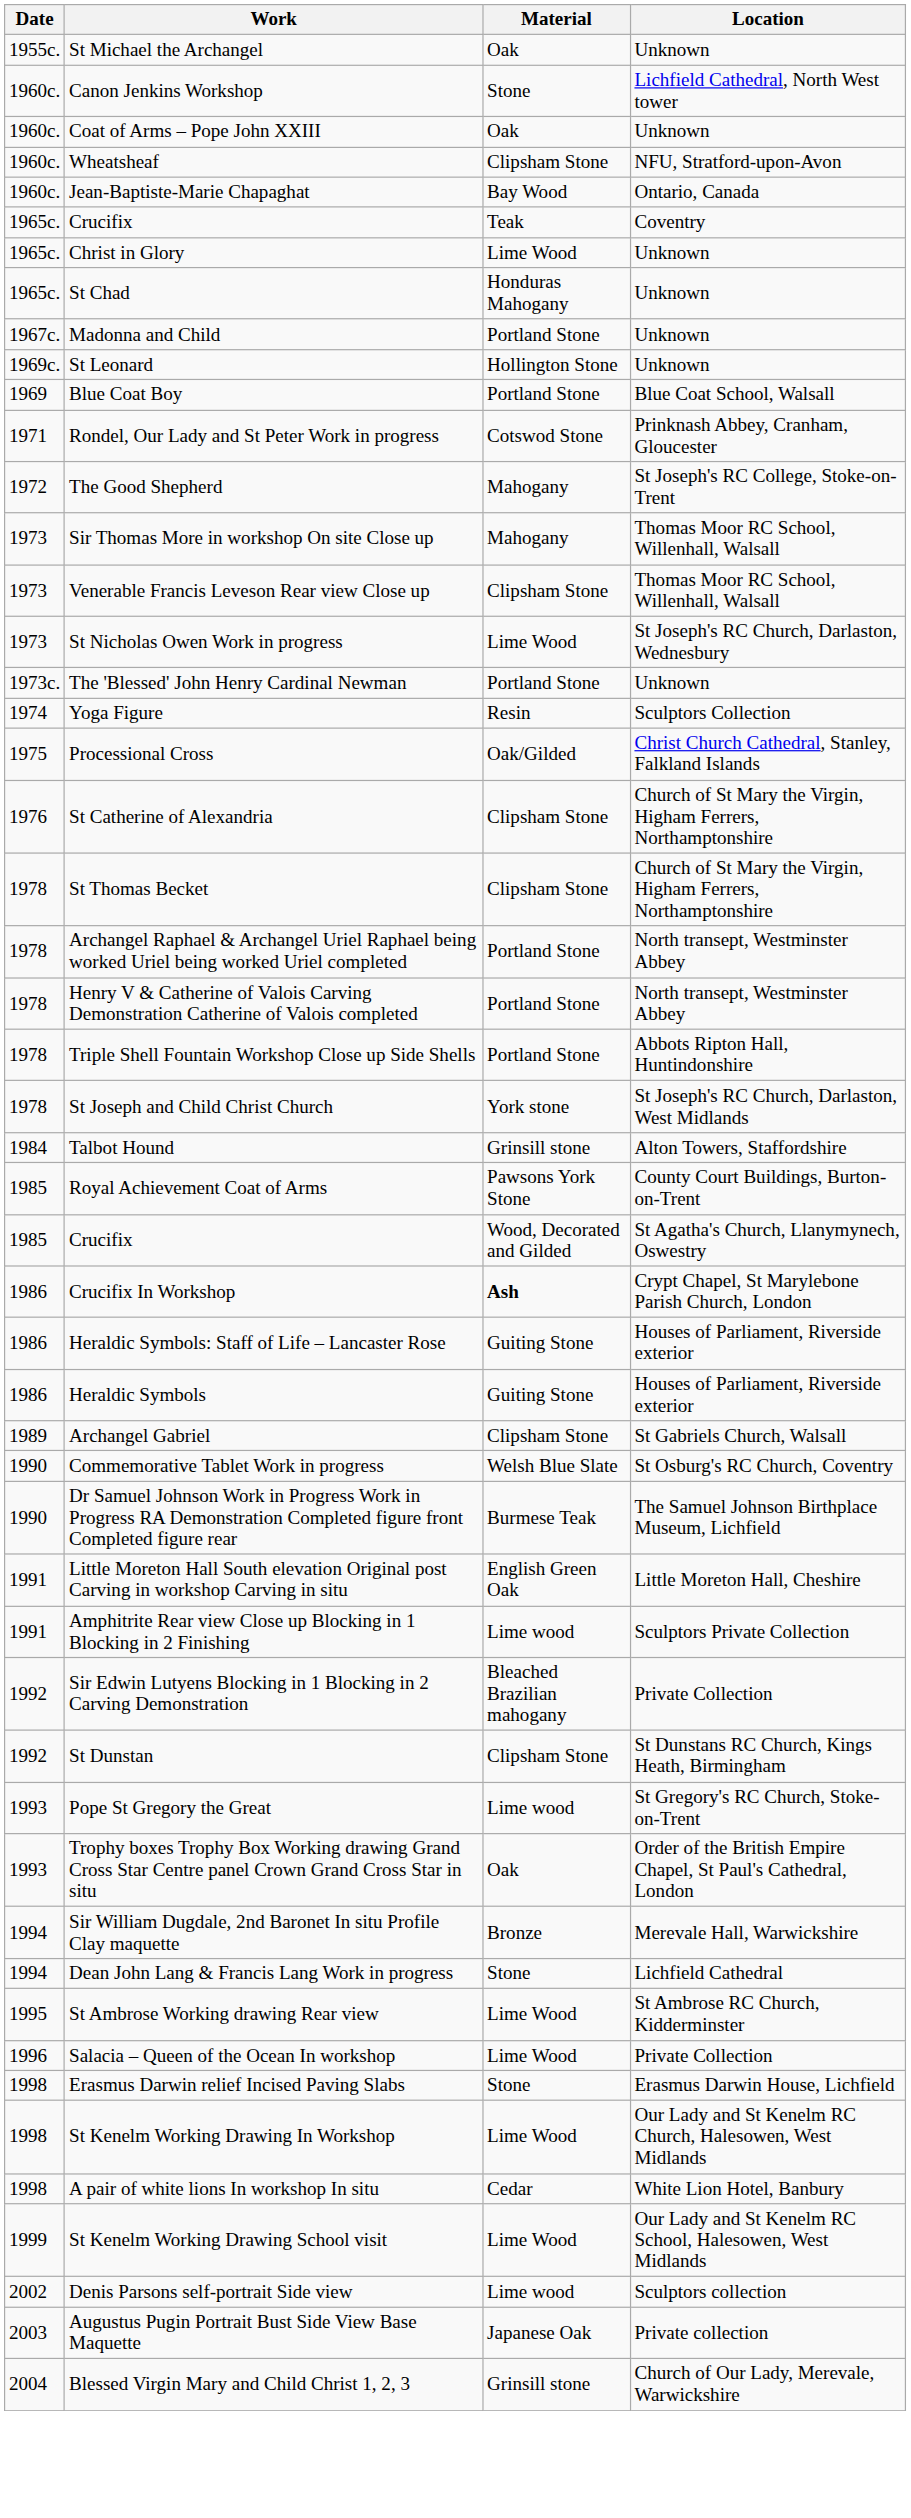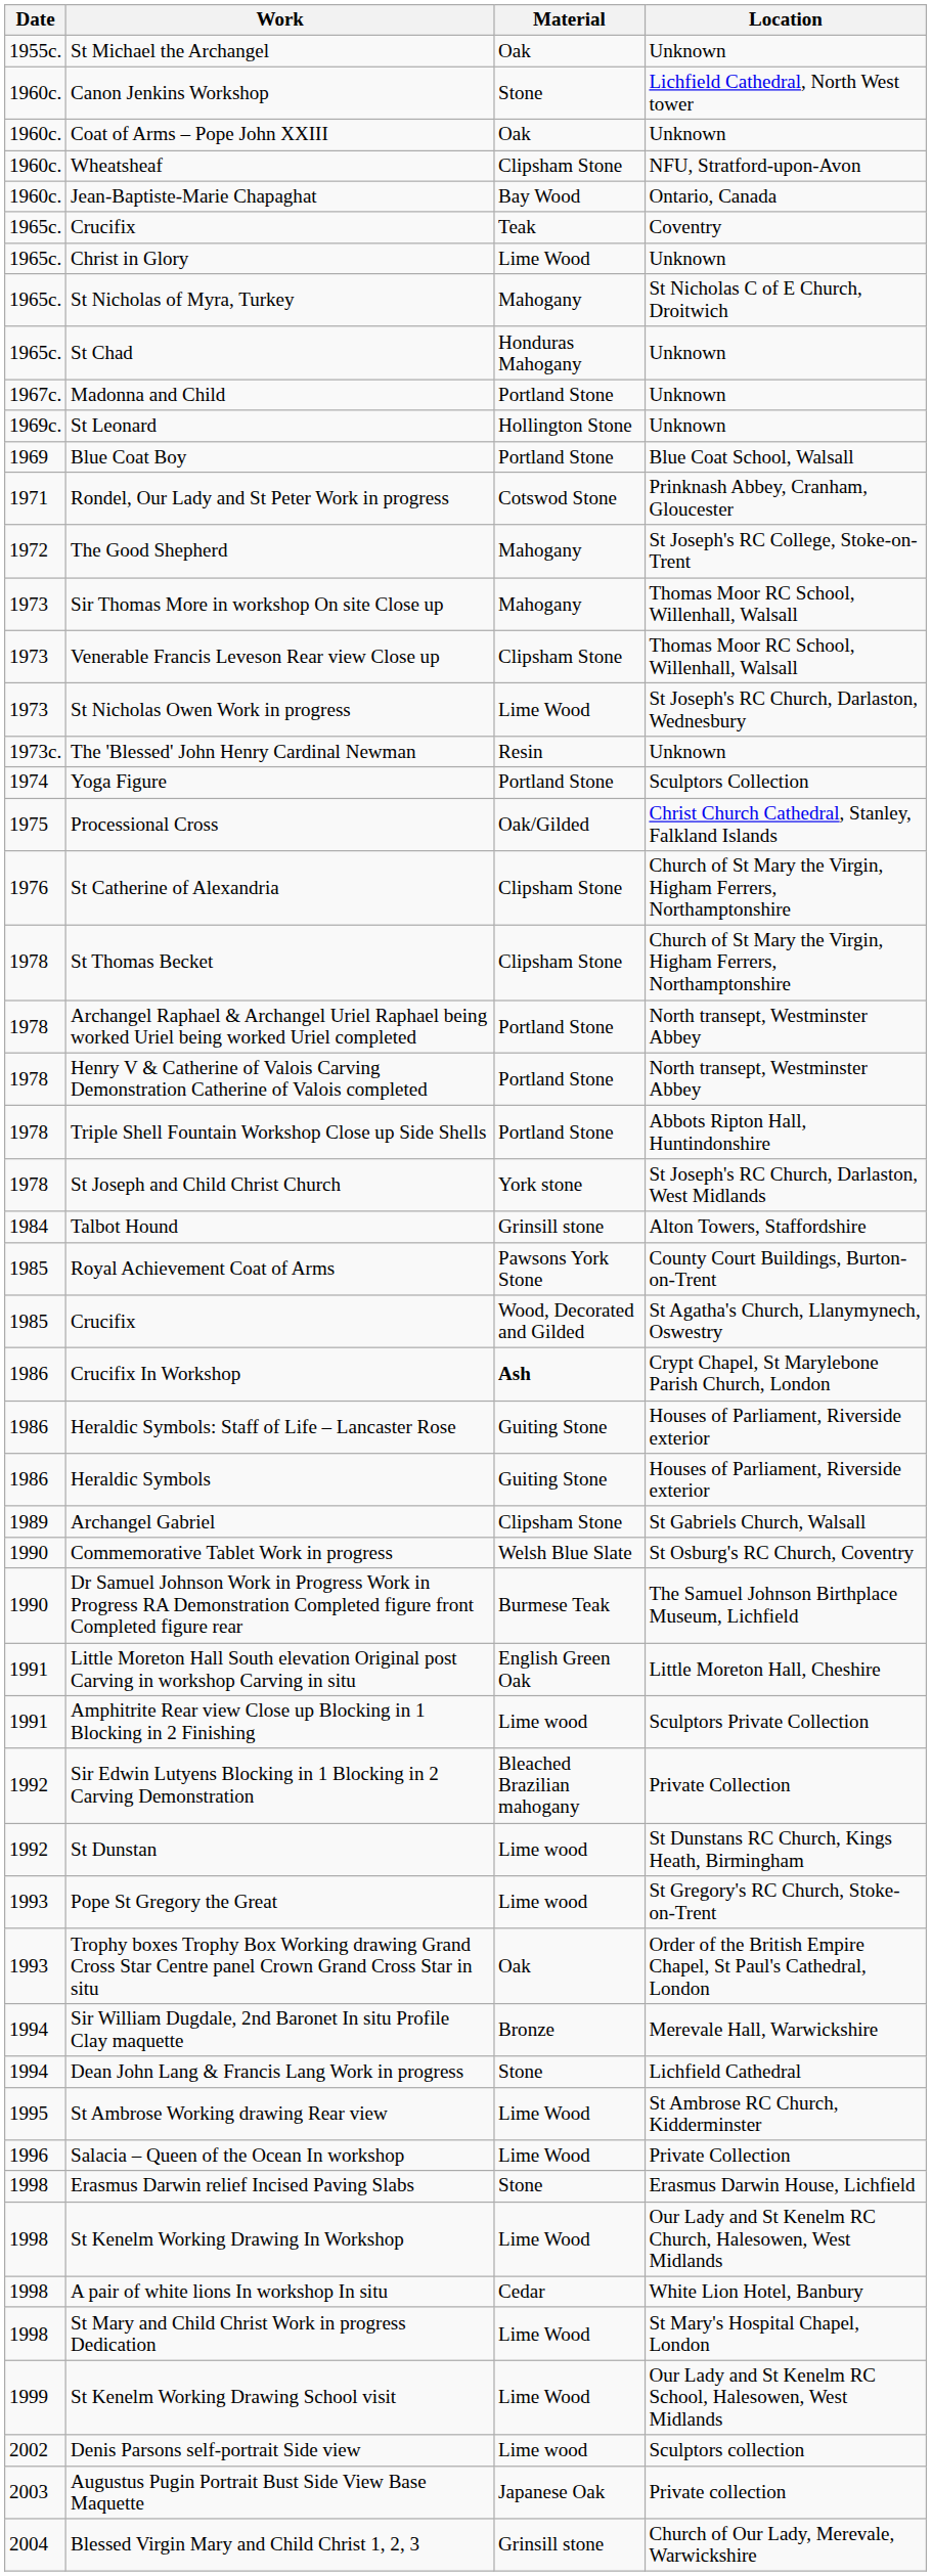+ row: 1965c. | St Nicholas of Myra, Turkey | Mahogany | St Nicholas C of E Church, Droitwich
The 'Blessed' John Henry Cardinal Newman | Material: Portland Stone -> Resin
Yoga Figure | Material: Resin -> Portland Stone
St Dunstan | Material: Clipsham Stone -> Lime wood
+ row: 1998 | St Mary and Child Christ Work in progress Dedication | Lime Wood | St Mary's Hospital Chapel, London
